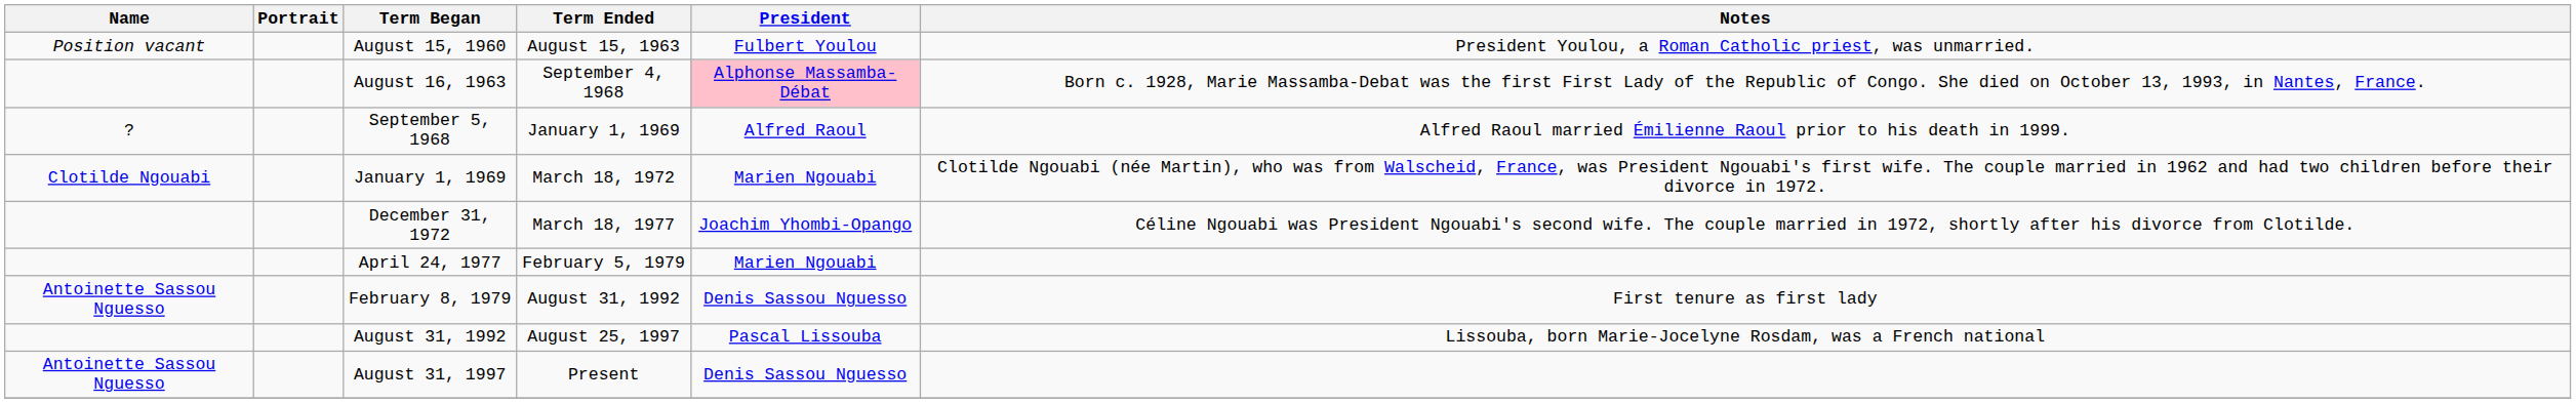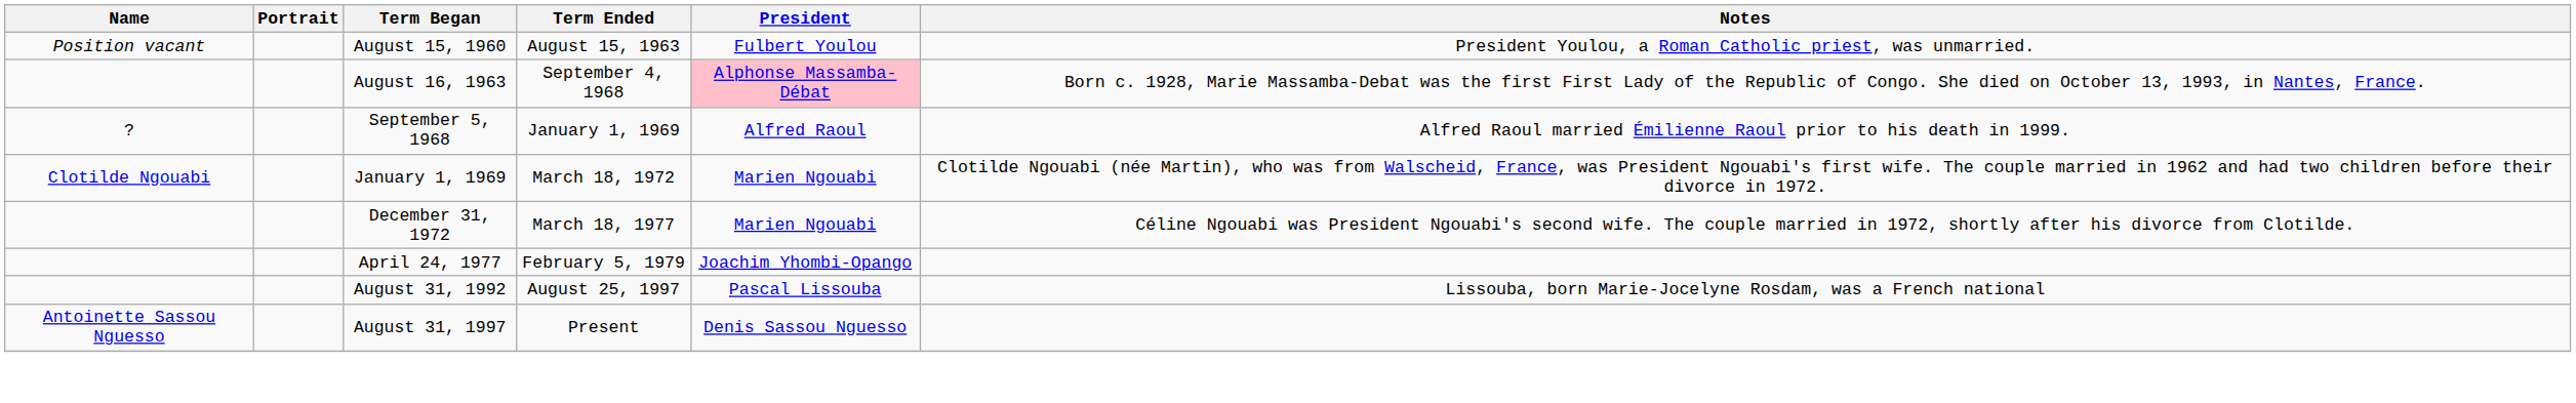December 31, 1972 | President: Joachim Yhombi-Opango -> Marien Ngouabi
April 24, 1977 | President: Marien Ngouabi -> Joachim Yhombi-Opango
- row: Antoinette Sassou Nguesso | February 8, 1979 | August 31, 1992 | Denis Sassou Nguesso | First tenure as first lady
